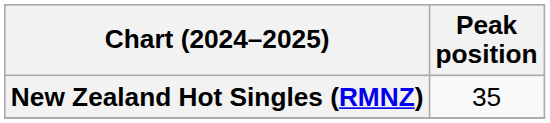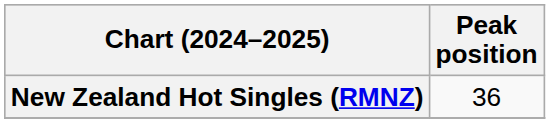New Zealand Hot Singles (RMNZ) | Peak position: 35 -> 36
